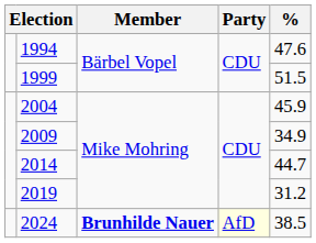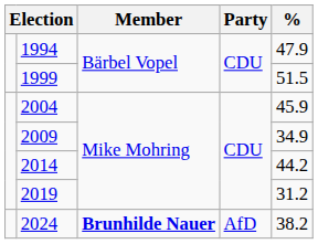1994 | %: 47.6 -> 47.9
2014 | %: 44.7 -> 44.2
2024 | Party: lightyellow background -> no background
2024 | %: 38.5 -> 38.2
